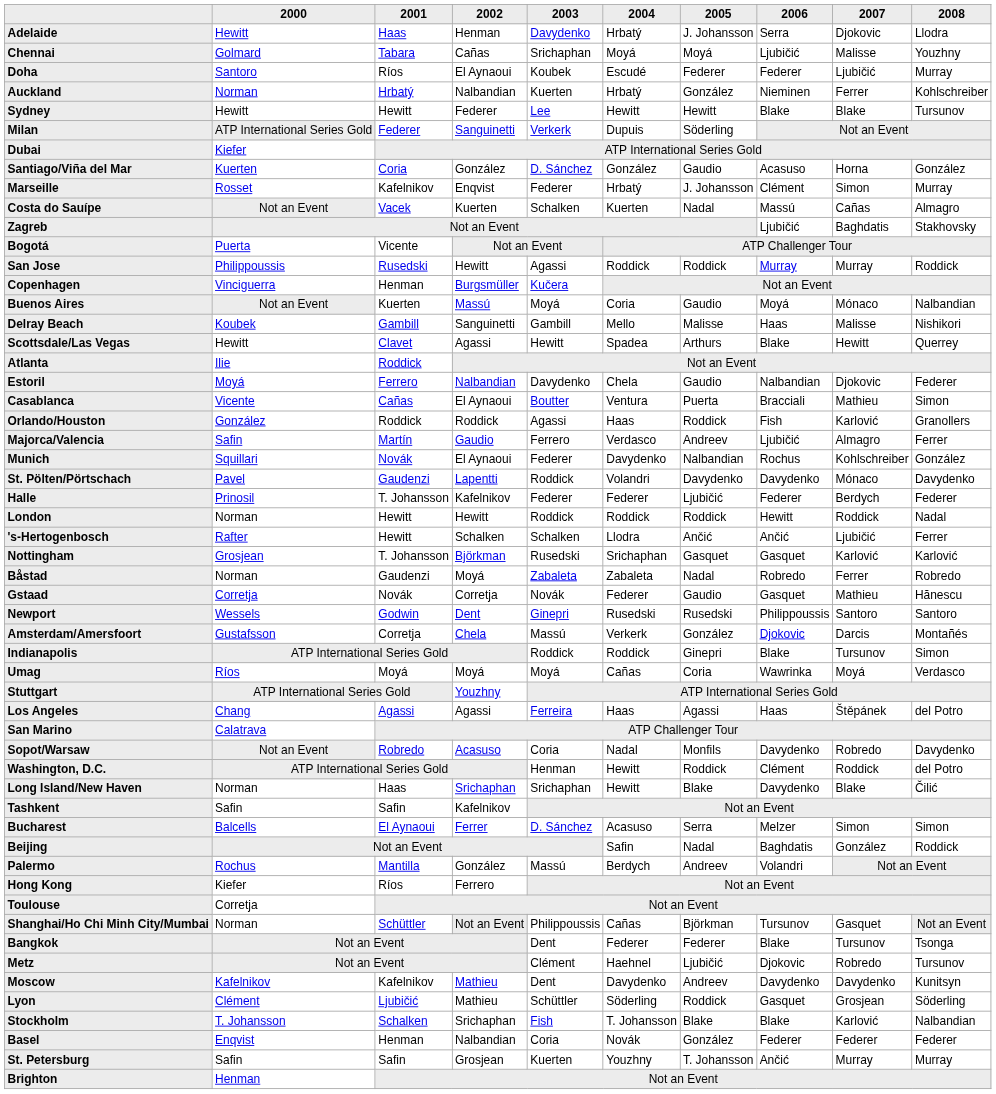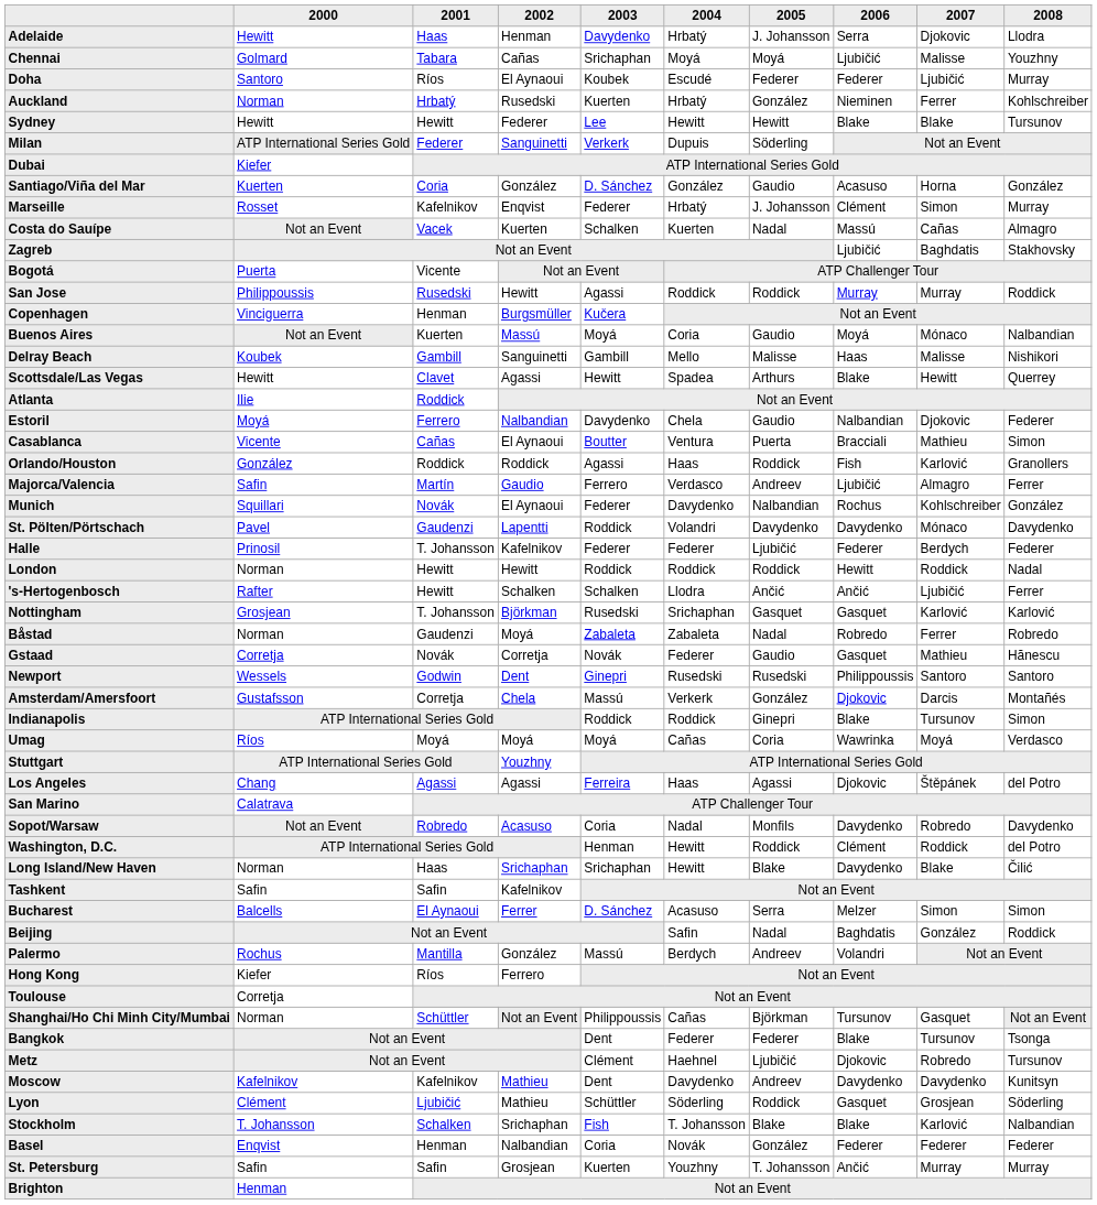Auckland | 2002: Nalbandian -> Rusedski
Los Angeles | 2006: Haas -> Djokovic
